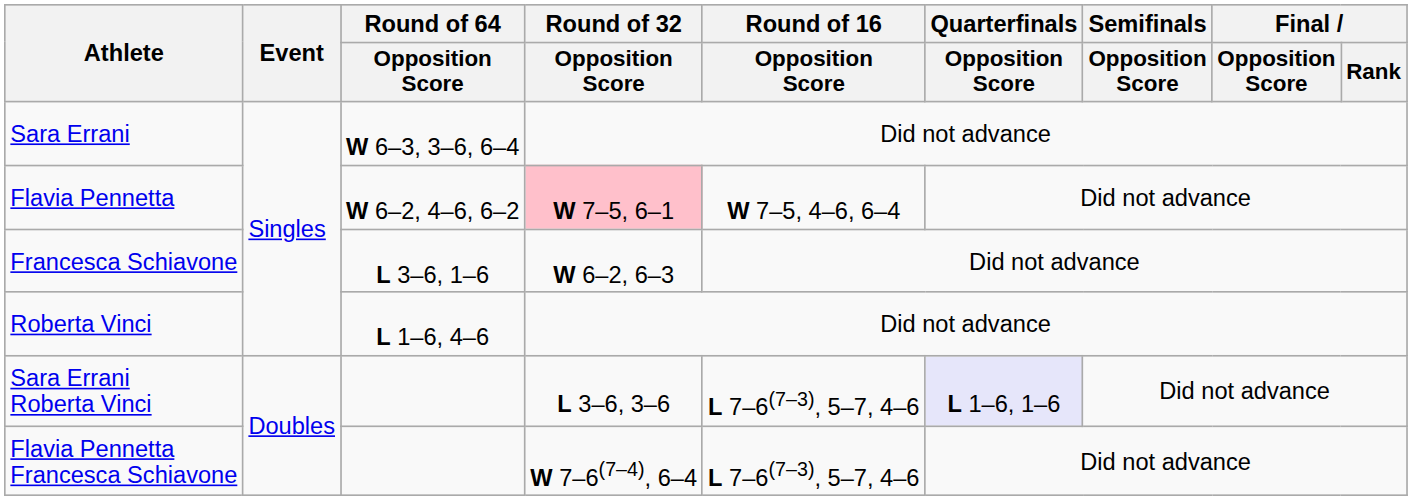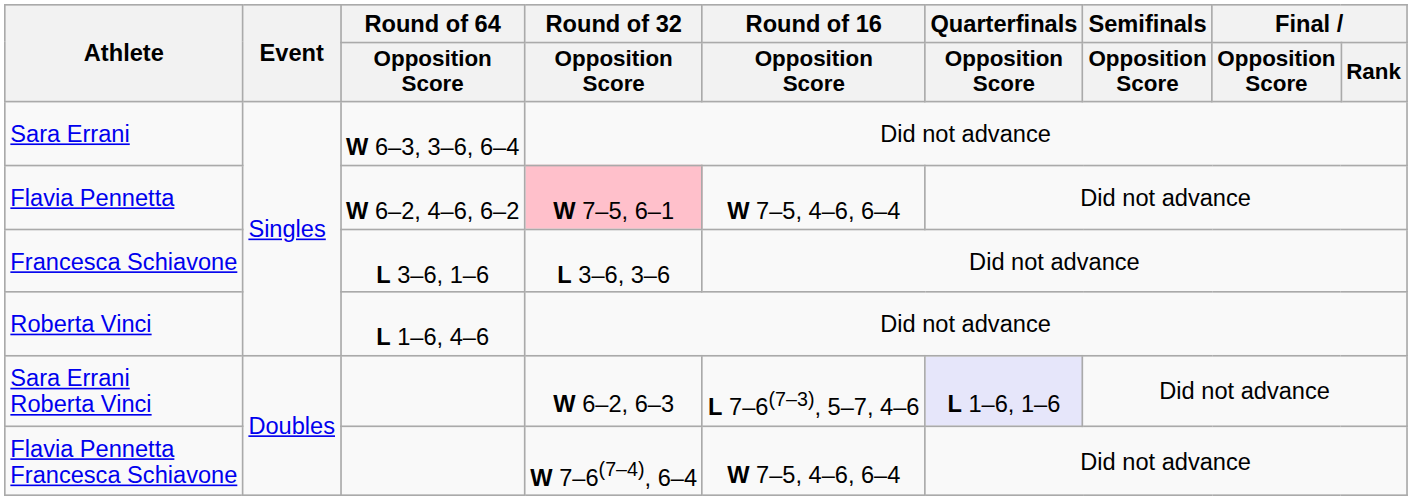Francesca Schiavone | Round of 32 / Opposition Score: W 6–2, 6–3 -> L 3–6, 3–6
Sara Errani Roberta Vinci | Round of 32 / Opposition Score: L 3–6, 3–6 -> W 6–2, 6–3
Flavia Pennetta Francesca Schiavone | Round of 16 / Opposition Score: L 7–6(7–3), 5–7, 4–6 -> W 7–5, 4–6, 6–4
